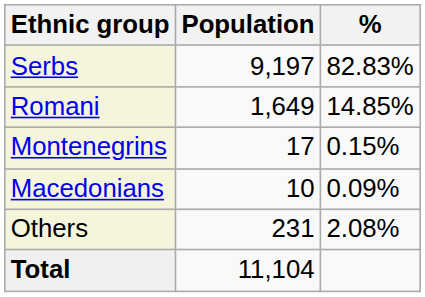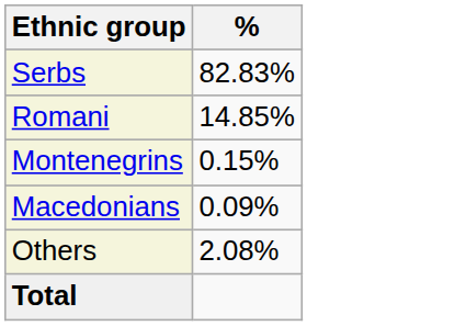- column: Population | 9,197 | 1,649 | 17 | 10 | 231 | 11,104
